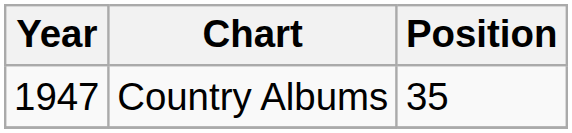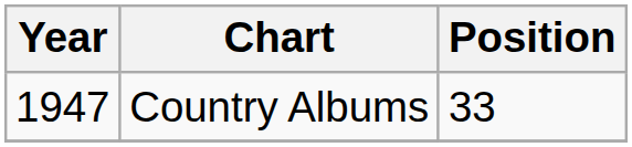Country Albums | Position: 35 -> 33
